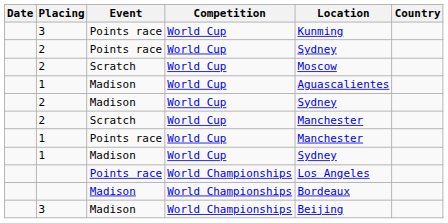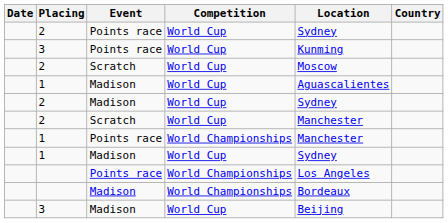rows swapped: 3 / Points race <-> 2 / Points race
1 / Points race | Competition: World Cup -> World Championships
3 / Madison | Competition: World Championships -> World Cup
